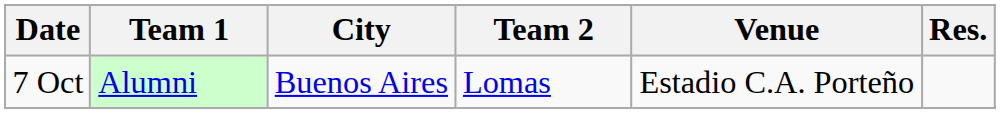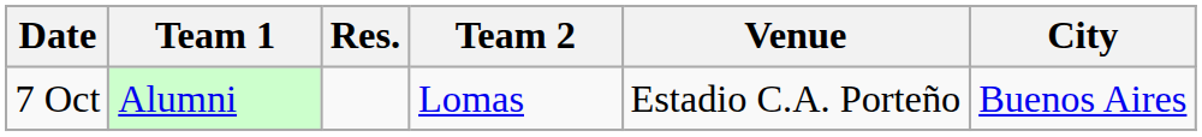columns swapped: Res. <-> City
